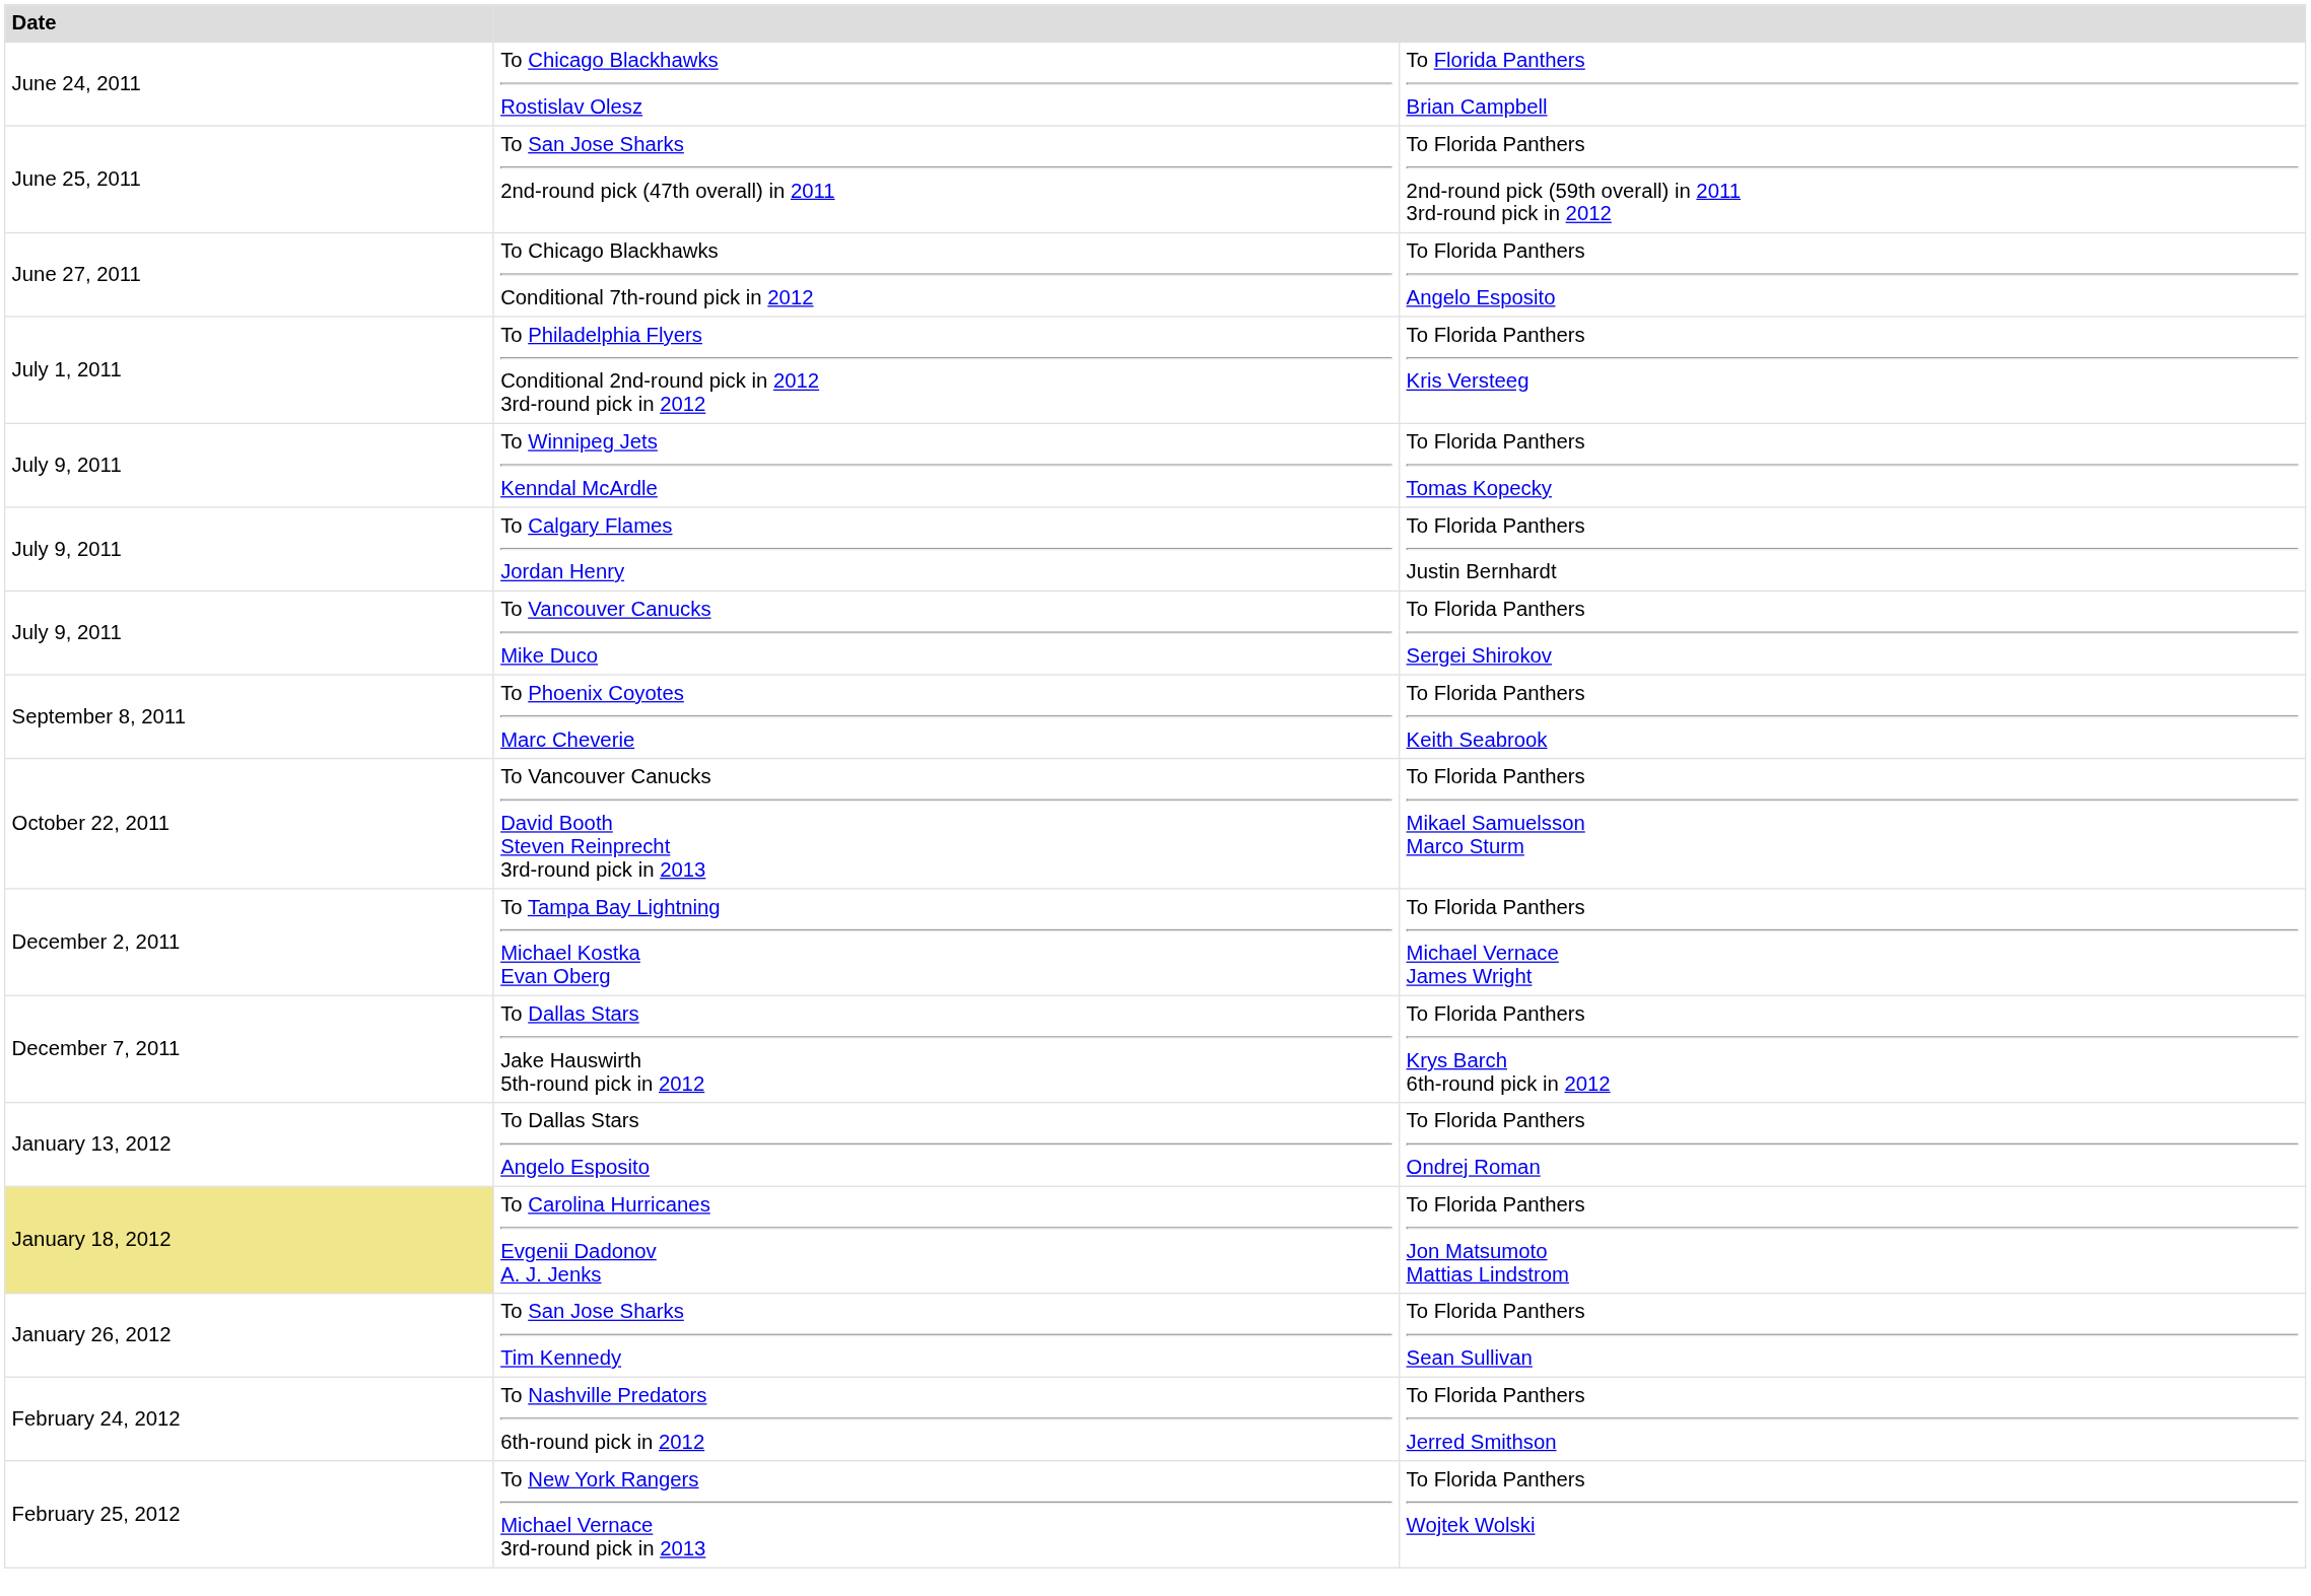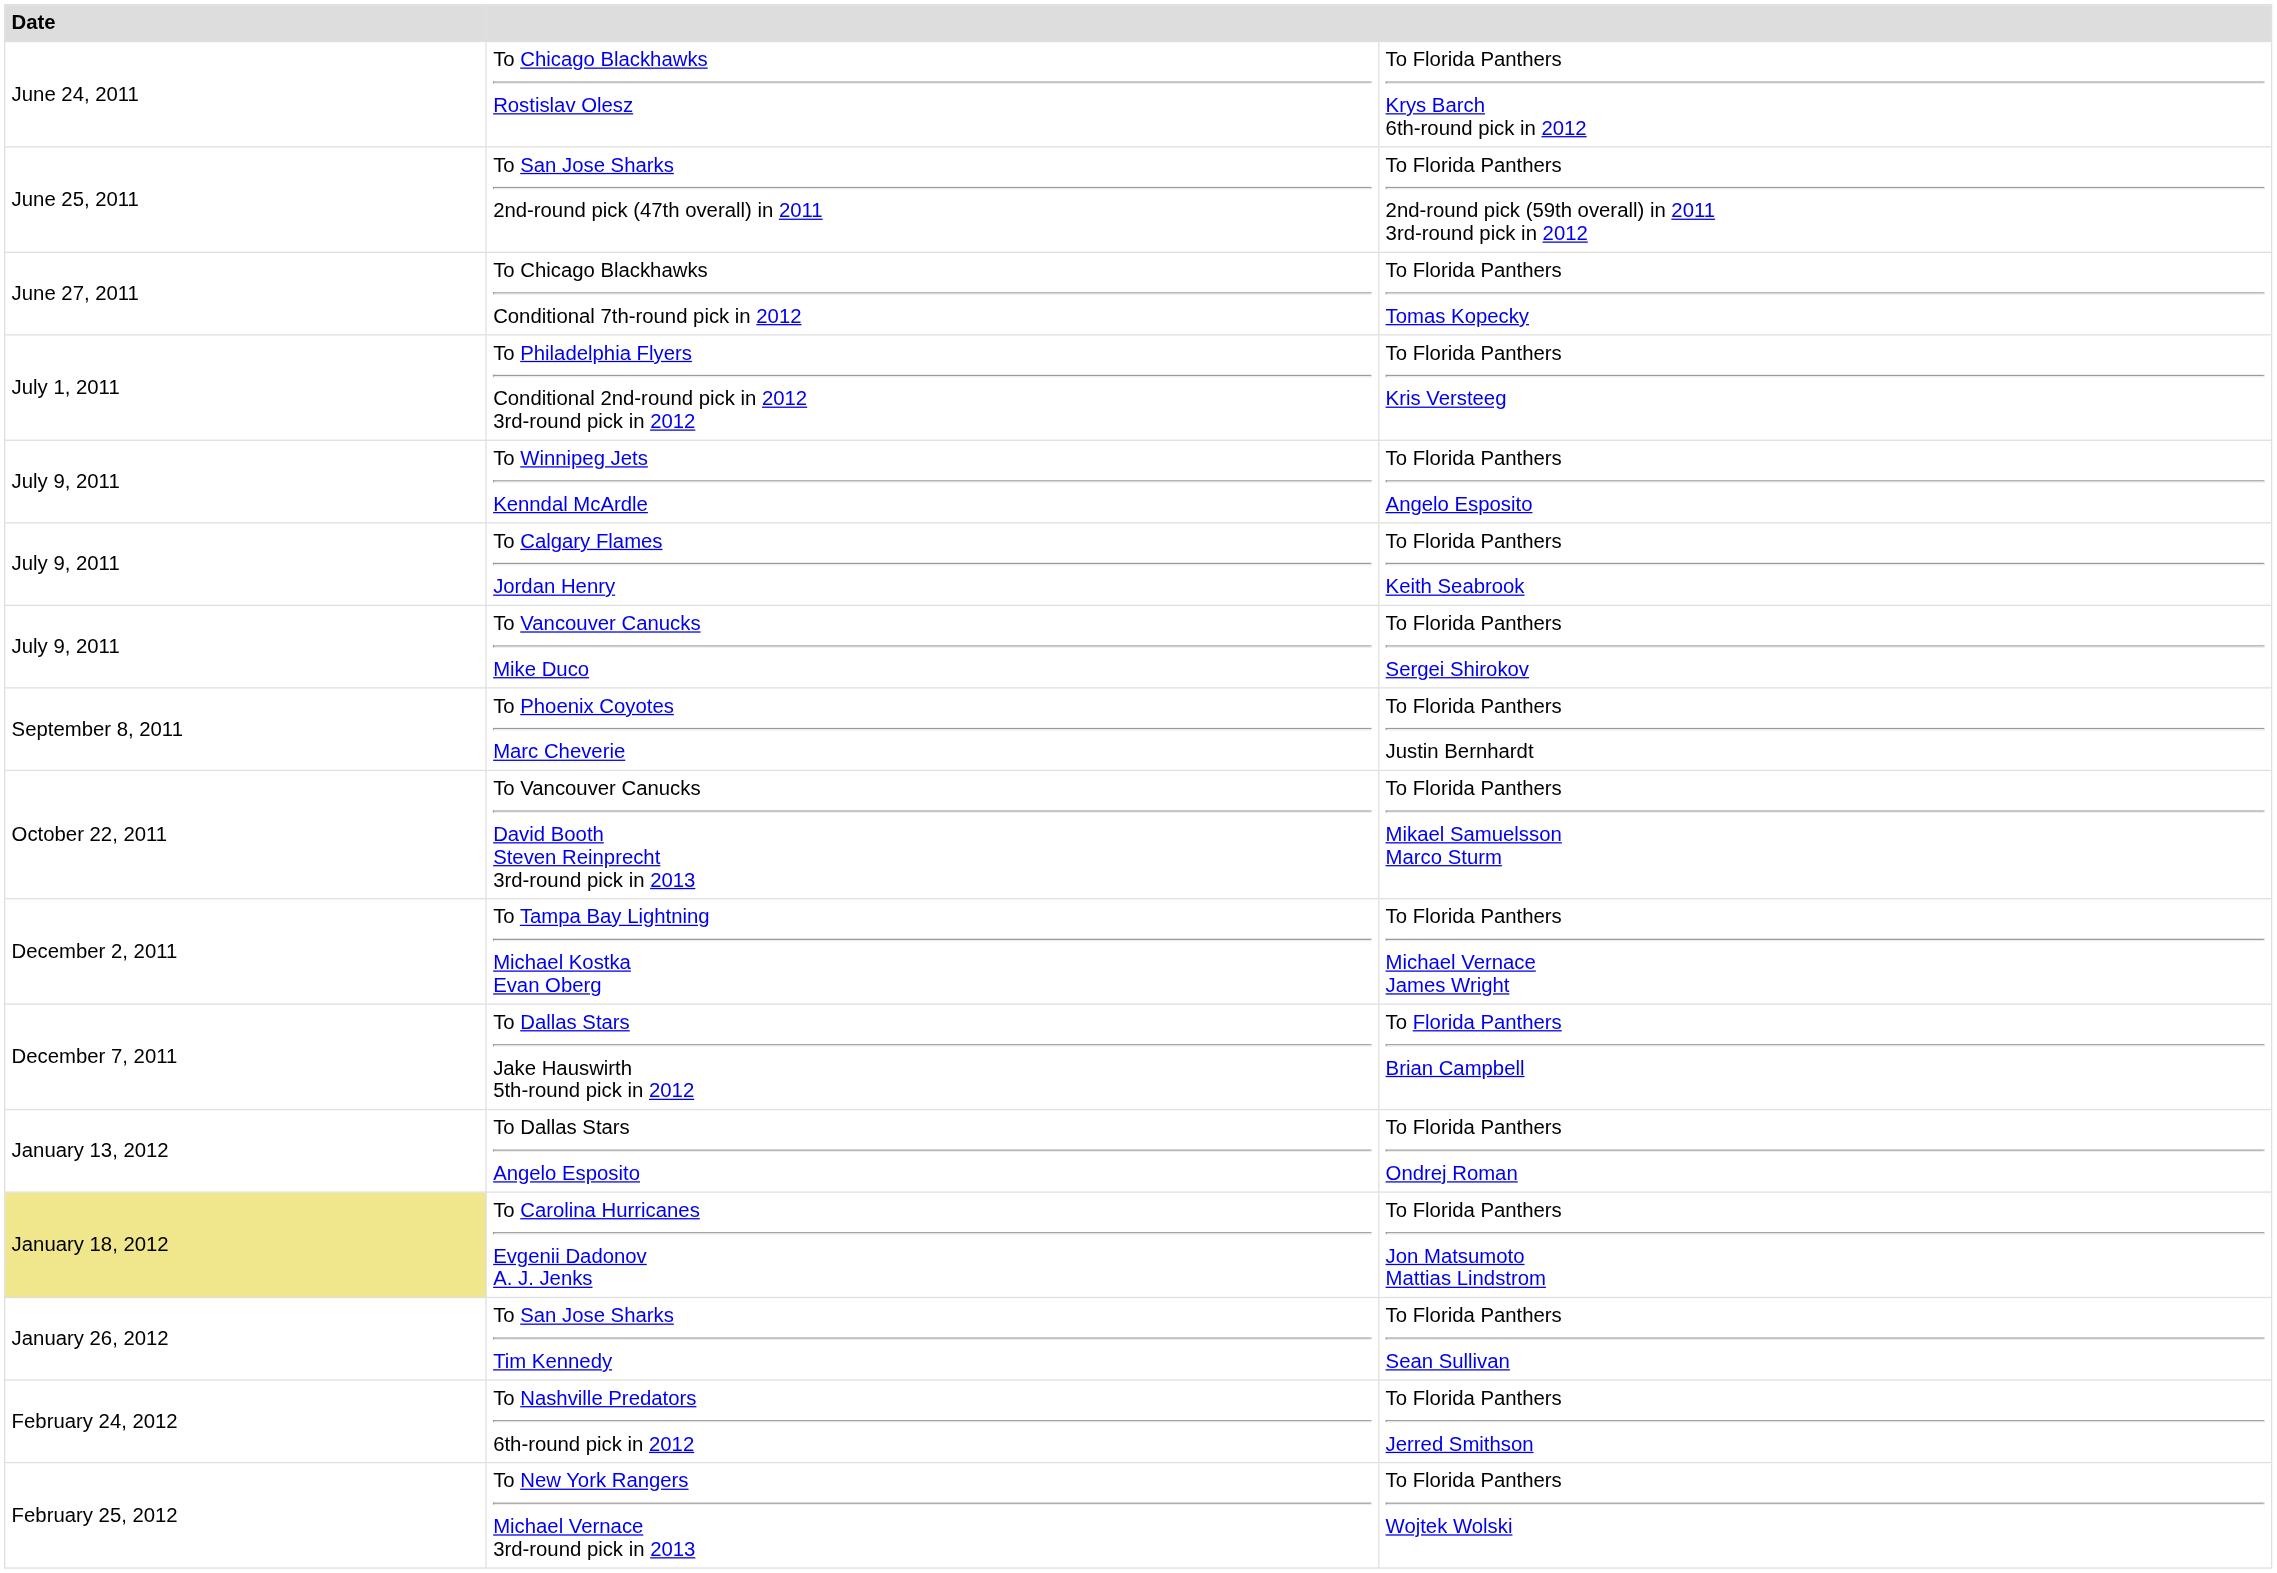To Chicago Blackhawks Rostislav Olesz | column 3: To Florida Panthers Brian Campbell -> To Florida Panthers Krys Barch 6th-round pick in 2012
To Chicago Blackhawks Conditional 7th-round pick in 2012 | column 3: To Florida Panthers Angelo Esposito -> To Florida Panthers Tomas Kopecky
To Winnipeg Jets Kenndal McArdle | column 3: To Florida Panthers Tomas Kopecky -> To Florida Panthers Angelo Esposito
To Calgary Flames Jordan Henry | column 3: To Florida Panthers Justin Bernhardt -> To Florida Panthers Keith Seabrook
To Phoenix Coyotes Marc Cheverie | column 3: To Florida Panthers Keith Seabrook -> To Florida Panthers Justin Bernhardt
To Dallas Stars Jake Hauswirth 5th-round pick in 2012 | column 3: To Florida Panthers Krys Barch 6th-round pick in 2012 -> To Florida Panthers Brian Campbell
